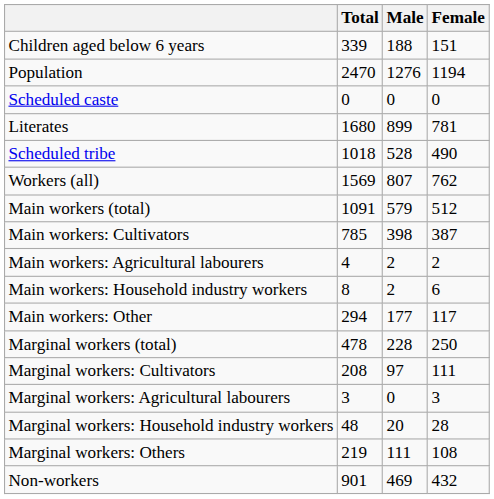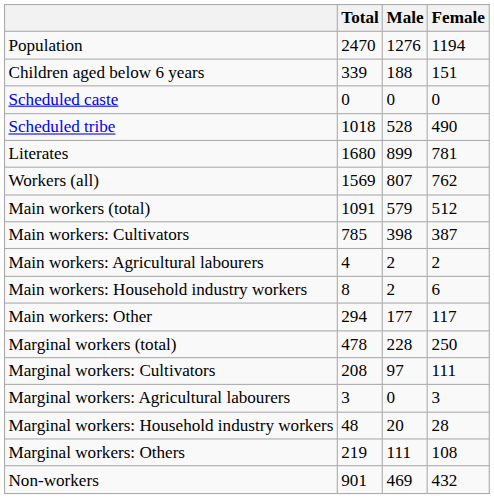rows swapped: Population <-> Children aged below 6 years
rows swapped: Scheduled tribe <-> Literates
